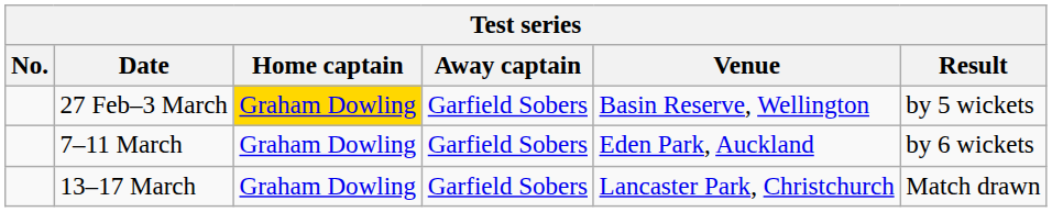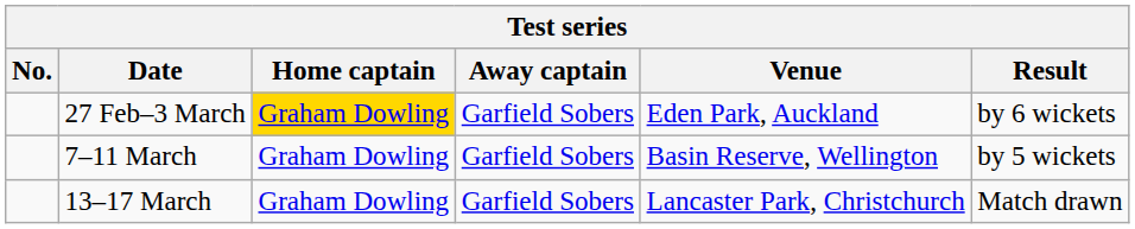27 Feb–3 March | Venue: Basin Reserve, Wellington -> Eden Park, Auckland
27 Feb–3 March | Result: by 5 wickets -> by 6 wickets
7–11 March | Venue: Eden Park, Auckland -> Basin Reserve, Wellington
7–11 March | Result: by 6 wickets -> by 5 wickets
